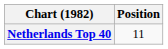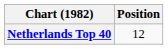Netherlands Top 40 | Position: 11 -> 12
